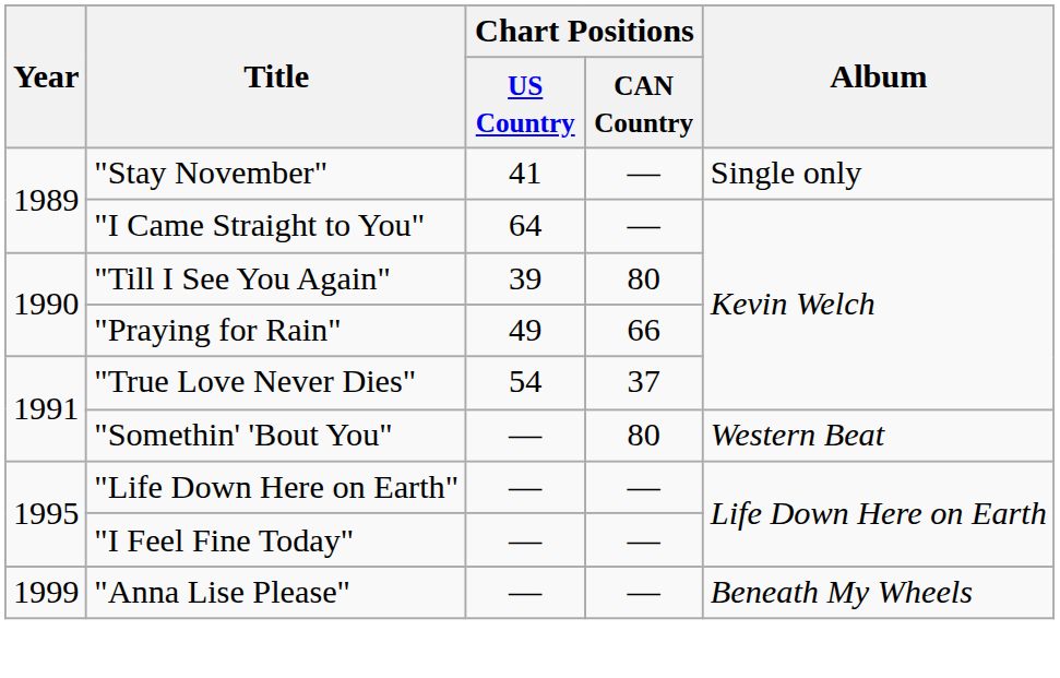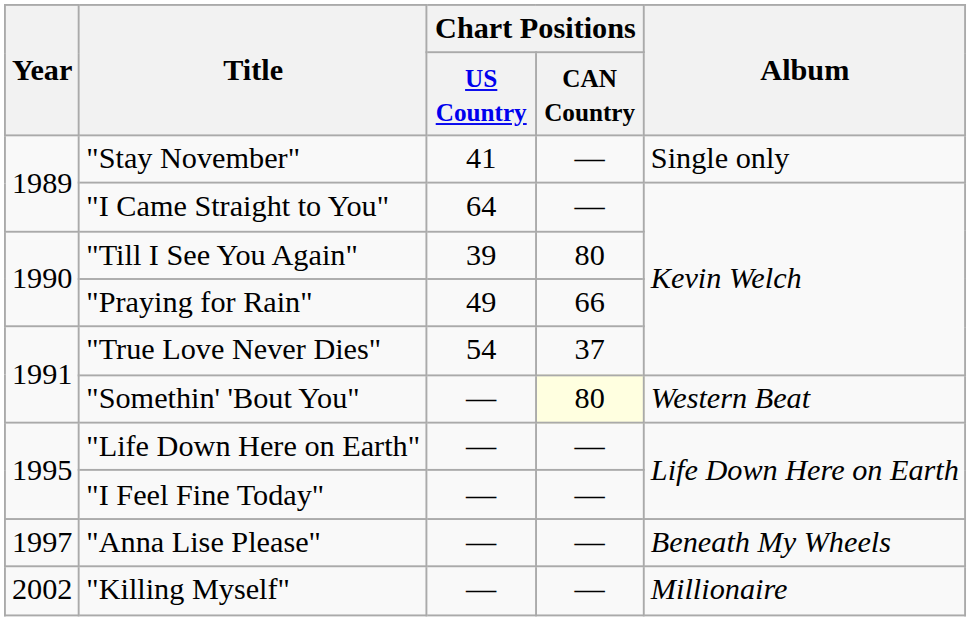"Somethin' 'Bout You" | Chart Positions / CAN Country: no background -> lightyellow background
"Anna Lise Please" | Year: 1999 -> 1997
+ row: 2002 | "Killing Myself" | — | — | Millionaire
